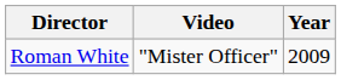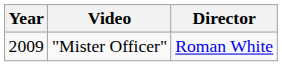columns swapped: Year <-> Director
